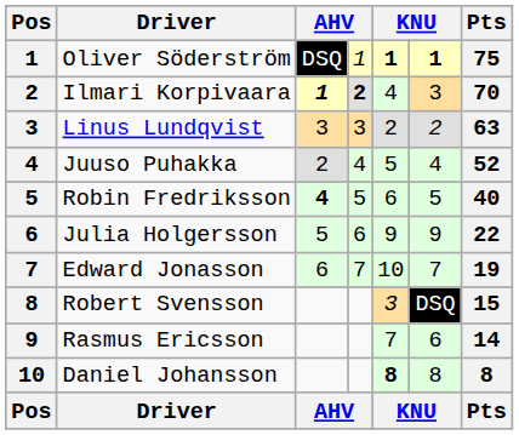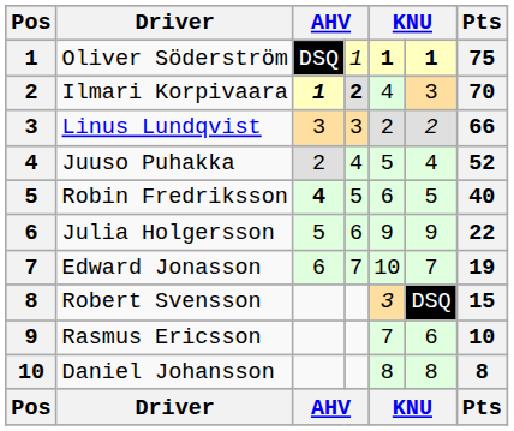Linus Lundqvist | Pts: 63 -> 66
Rasmus Ericsson | Pts: 14 -> 10
Daniel Johansson | column 5: bold -> normal
